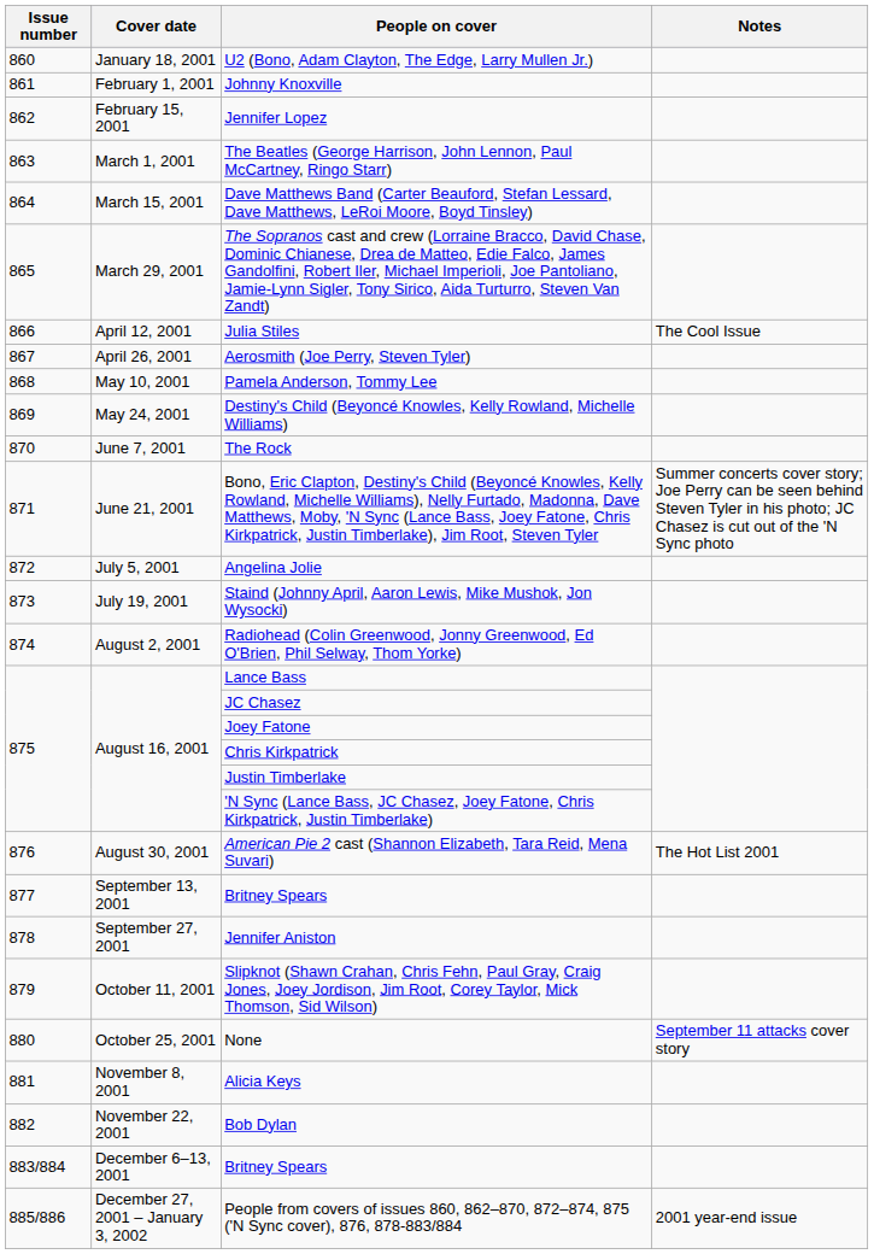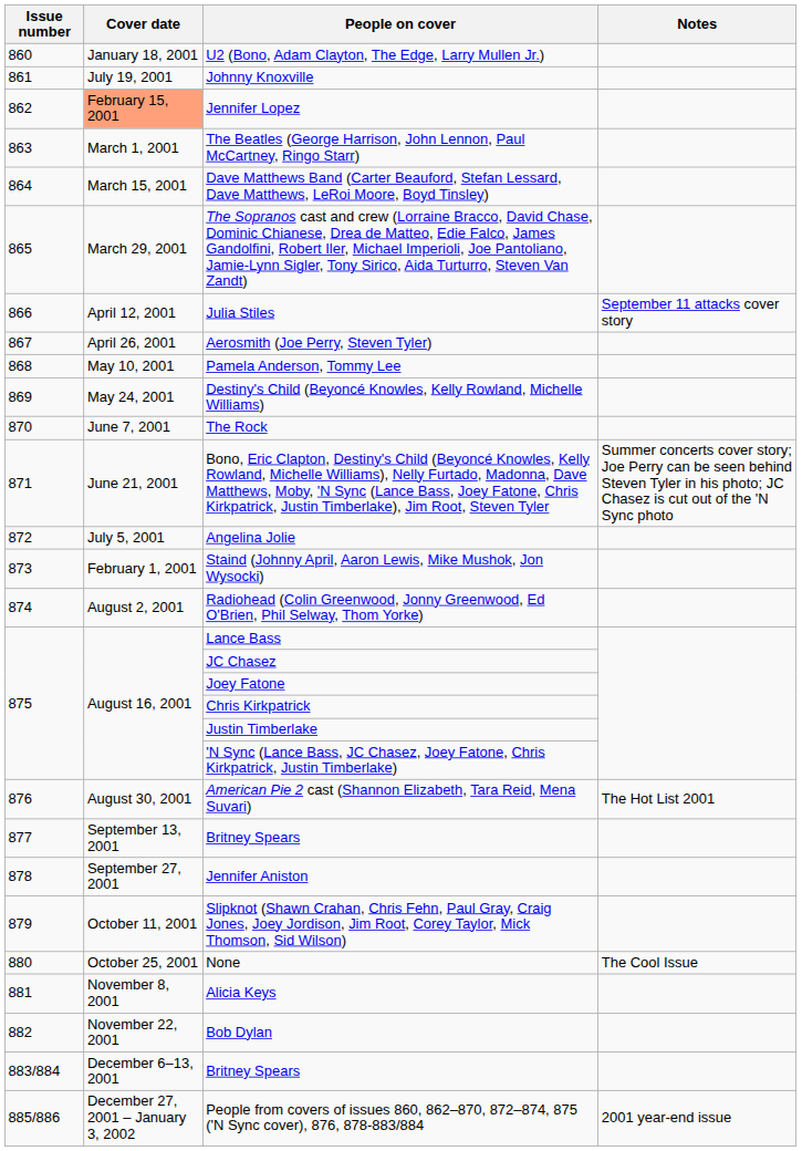Johnny Knoxville | Cover date: February 1, 2001 -> July 19, 2001
Jennifer Lopez | Cover date: no background -> lightsalmon background
Julia Stiles | Notes: The Cool Issue -> September 11 attacks cover story
Staind (Johnny April, Aaron Lewis, Mike Mushok, Jon Wysocki) | Cover date: July 19, 2001 -> February 1, 2001
None | Notes: September 11 attacks cover story -> The Cool Issue
